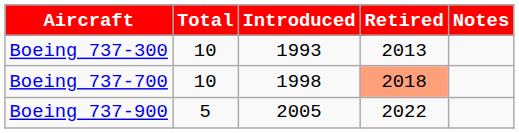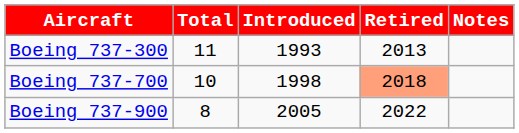Boeing 737-300 | Total: 10 -> 11
Boeing 737-900 | Total: 5 -> 8
